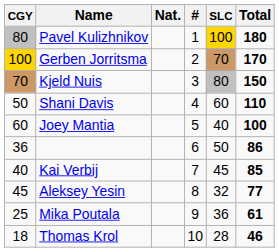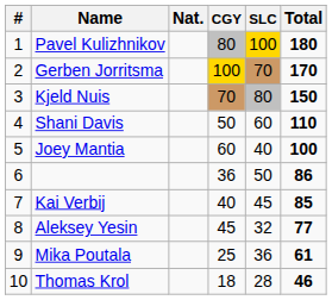columns swapped: # <-> CGY
